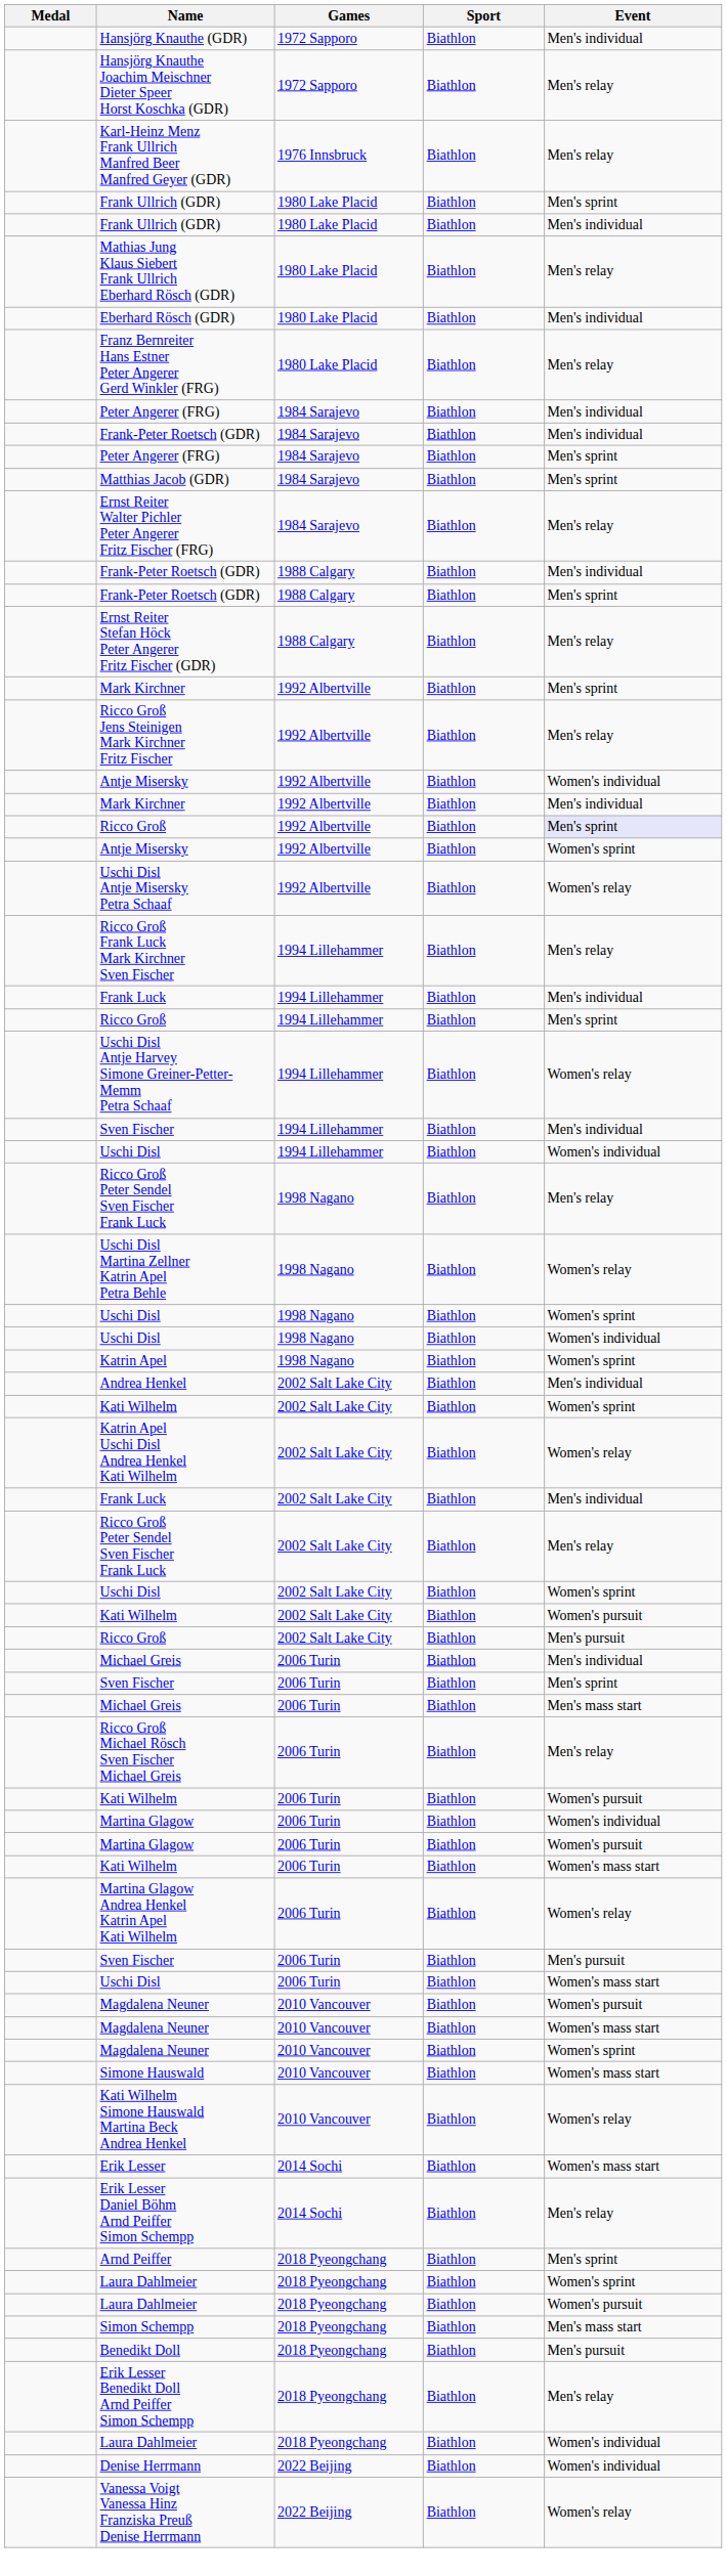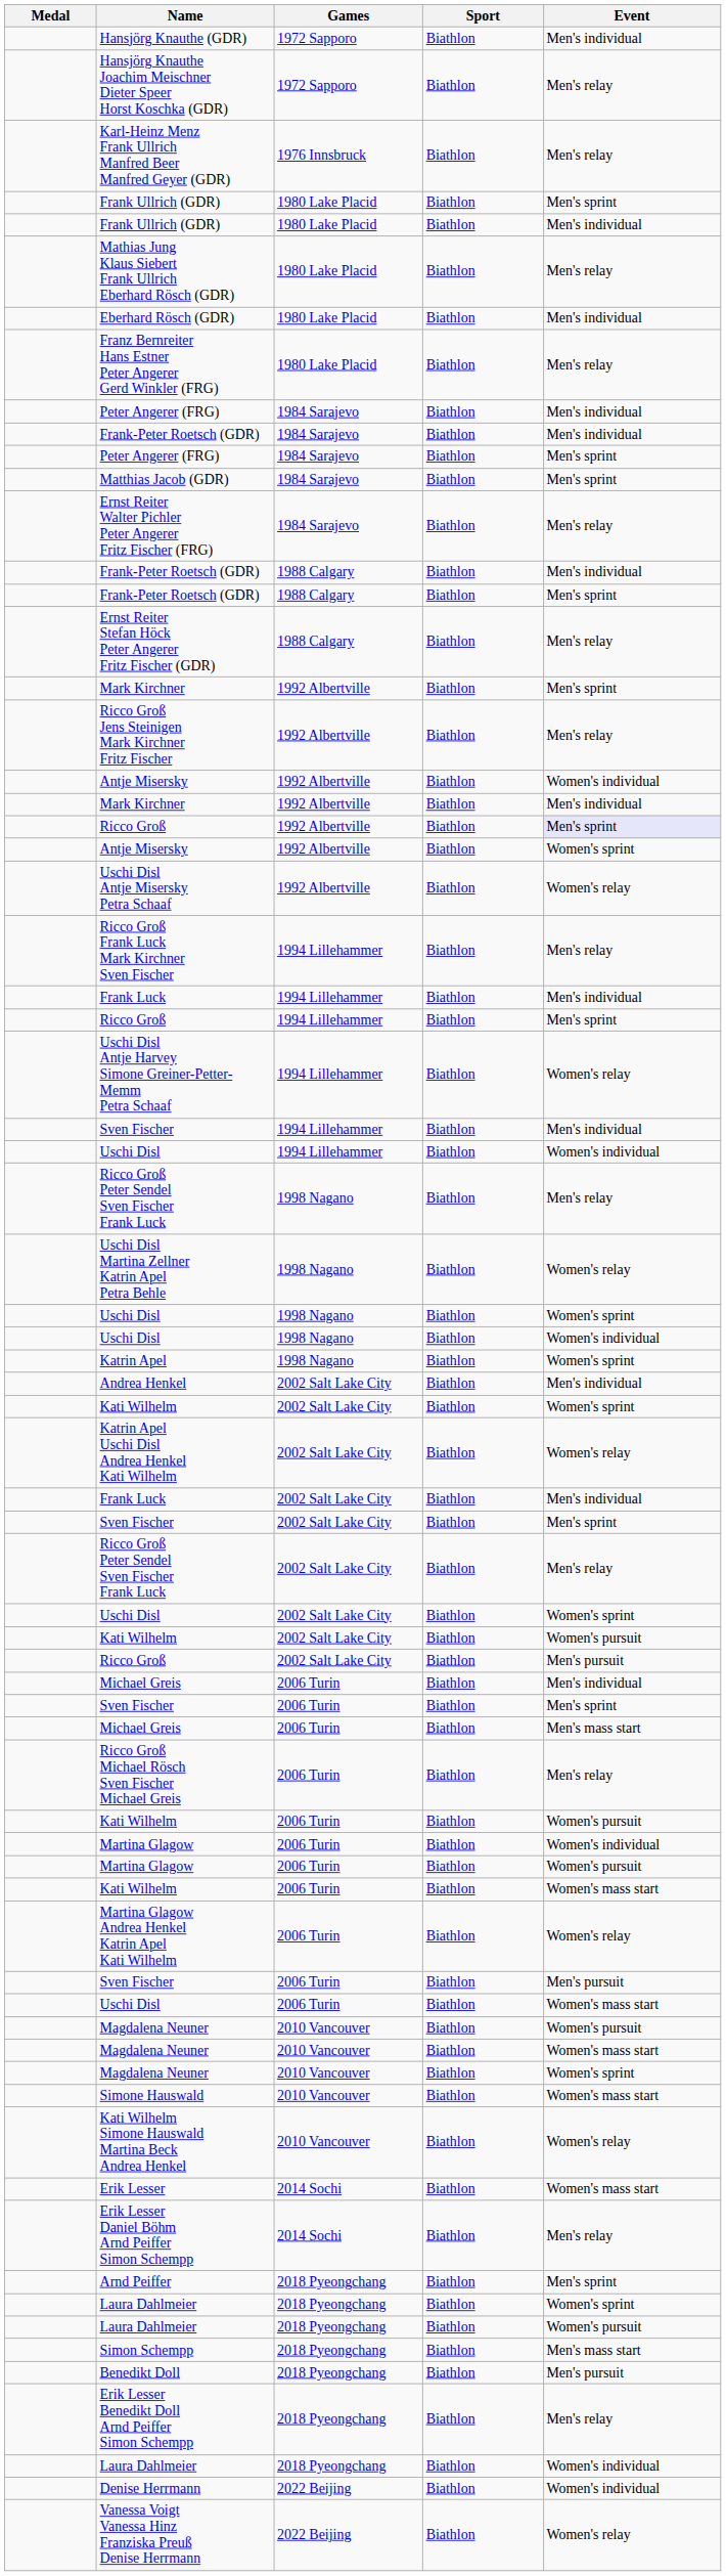+ row: Sven Fischer | 2002 Salt Lake City | Biathlon | Men's sprint
